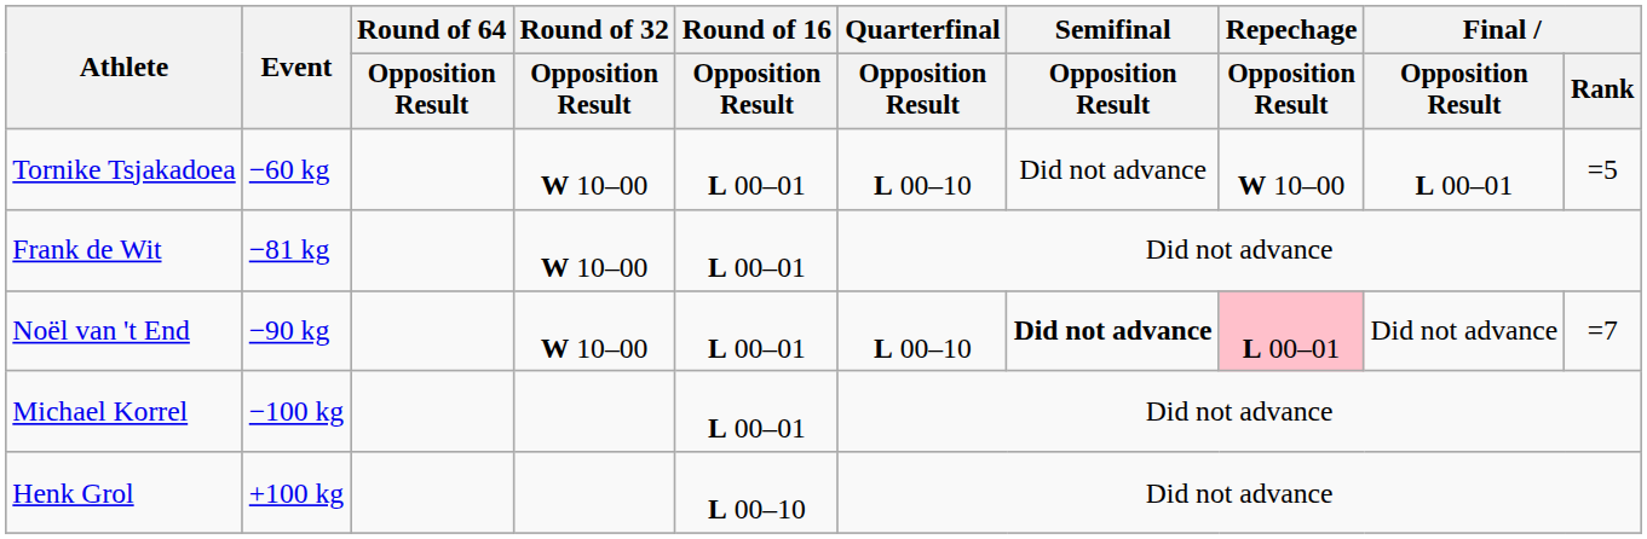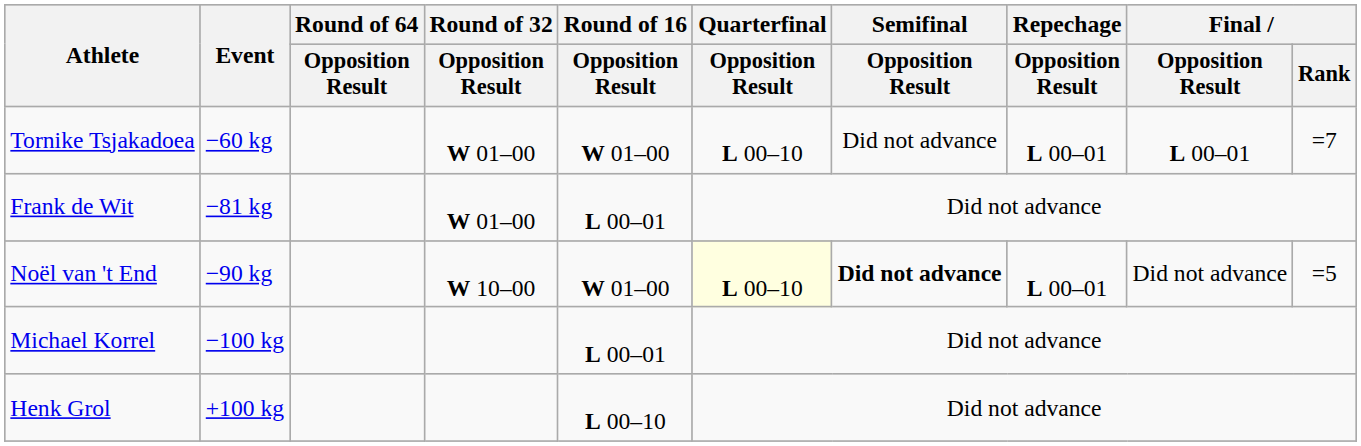Tornike Tsjakadoea | Round of 32 / Opposition Result: W 10–00 -> W 01–00
Tornike Tsjakadoea | Round of 16 / Opposition Result: L 00–01 -> W 01–00
Tornike Tsjakadoea | Repechage / Opposition Result: W 10–00 -> L 00–01
Tornike Tsjakadoea | Final / Rank: =5 -> =7
Frank de Wit | Round of 32 / Opposition Result: W 10–00 -> W 01–00
Noël van 't End | Round of 16 / Opposition Result: L 00–01 -> W 01–00
Noël van 't End | Quarterfinal / Opposition Result: no background -> lightyellow background
Noël van 't End | Repechage / Opposition Result: pink background -> no background
Noël van 't End | Final / Rank: =7 -> =5
